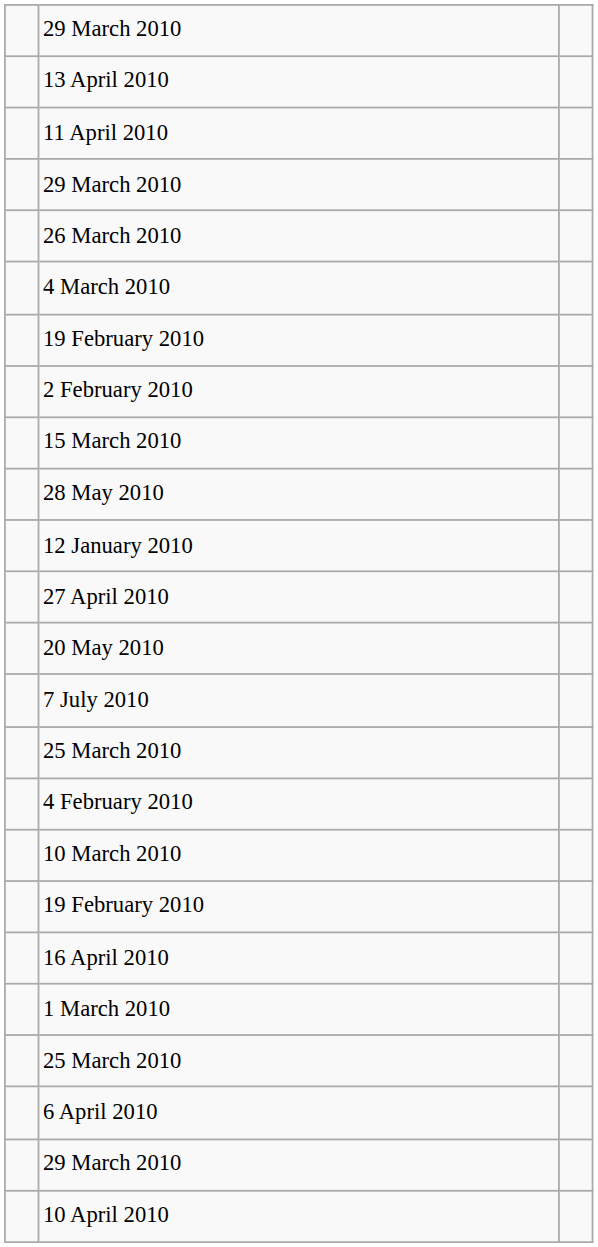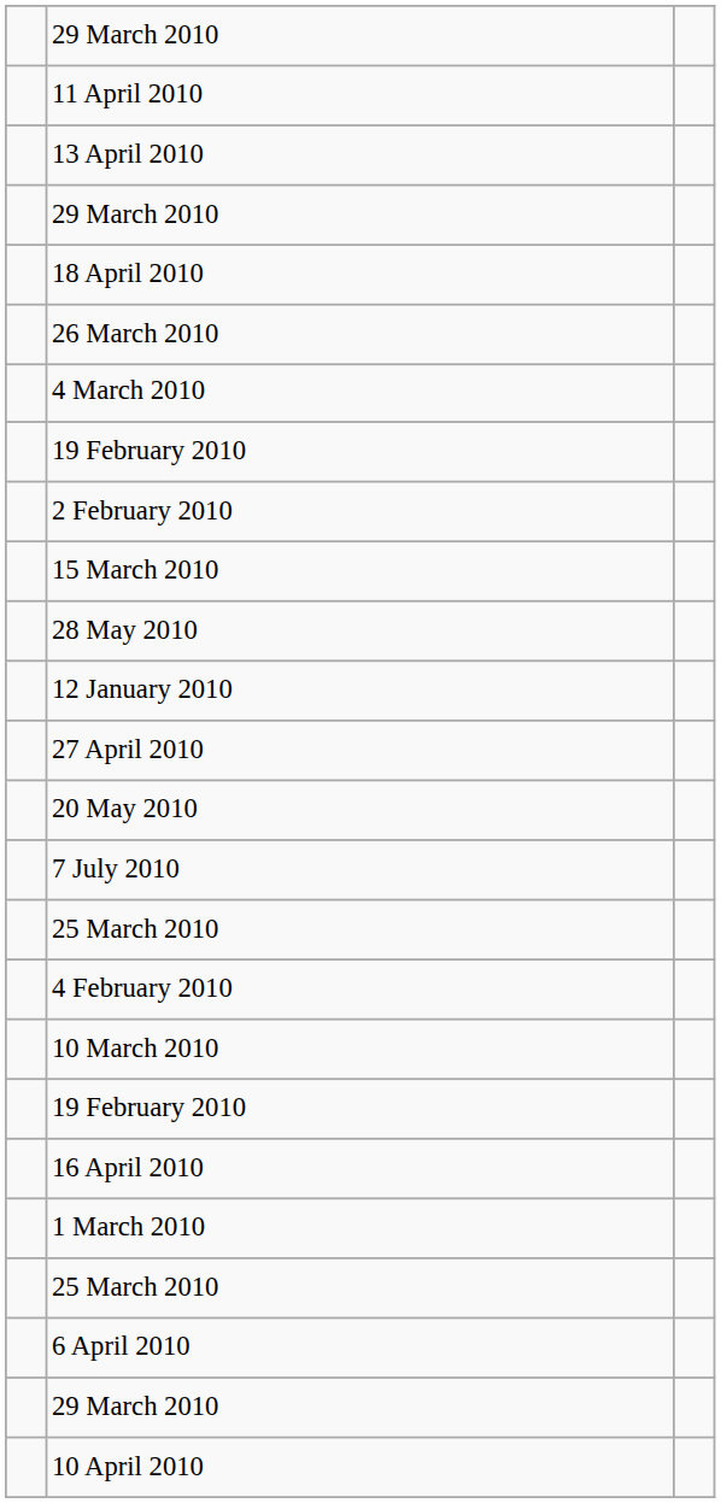rows swapped: 11 April 2010 <-> 13 April 2010
+ row: 18 April 2010
